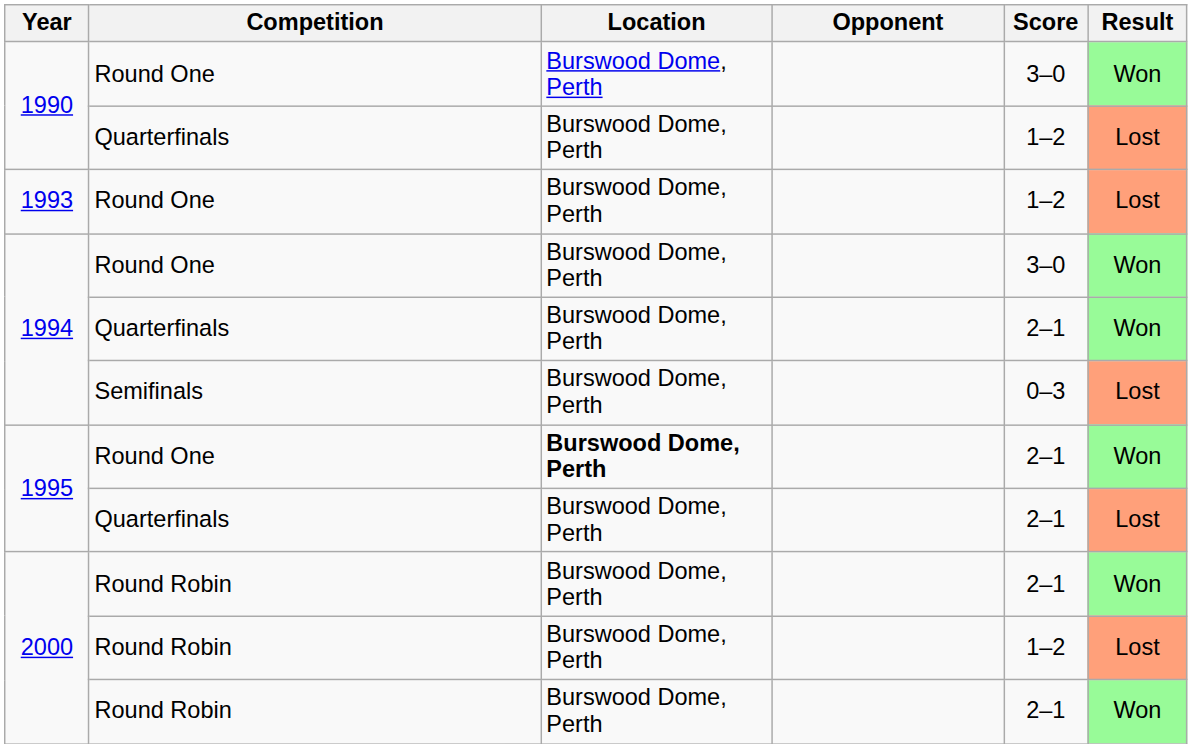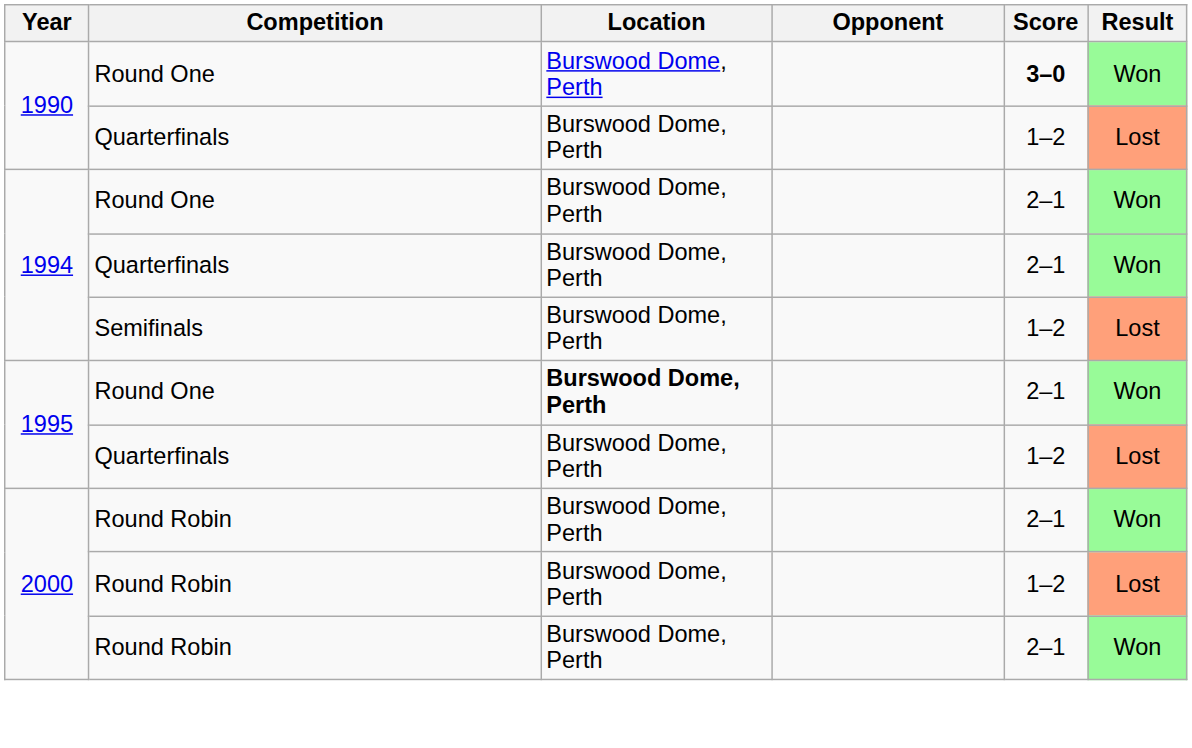1990 / Round One | Score: normal -> bold
- row: 1993 | Round One | Burswood Dome, Perth | 1–2 | Lost
1994 / Round One | Score: 3–0 -> 2–1
1994 / Semifinals | Score: 0–3 -> 1–2
1995 / Quarterfinals | Score: 2–1 -> 1–2
